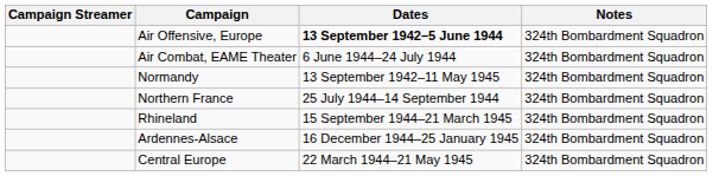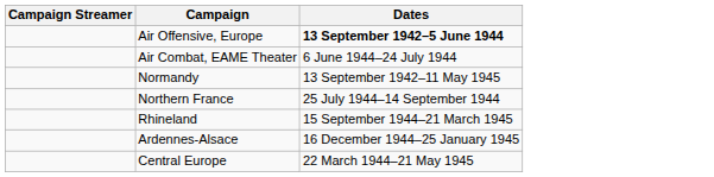- column: Notes | 324th Bombardment Squadron | 324th Bombardment Squadron | 324th Bombardment Squadron | 324th Bombardment Squadron | 324th Bombardment Squadron | 324th Bombardment Squadron | 324th Bombardment Squadron
